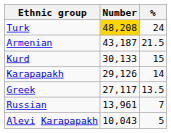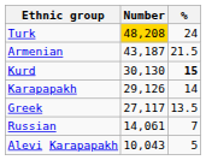Kurd | Number: 30,133 -> 30,130
Kurd | %: normal -> bold
Russian | Number: 13,961 -> 14,061
